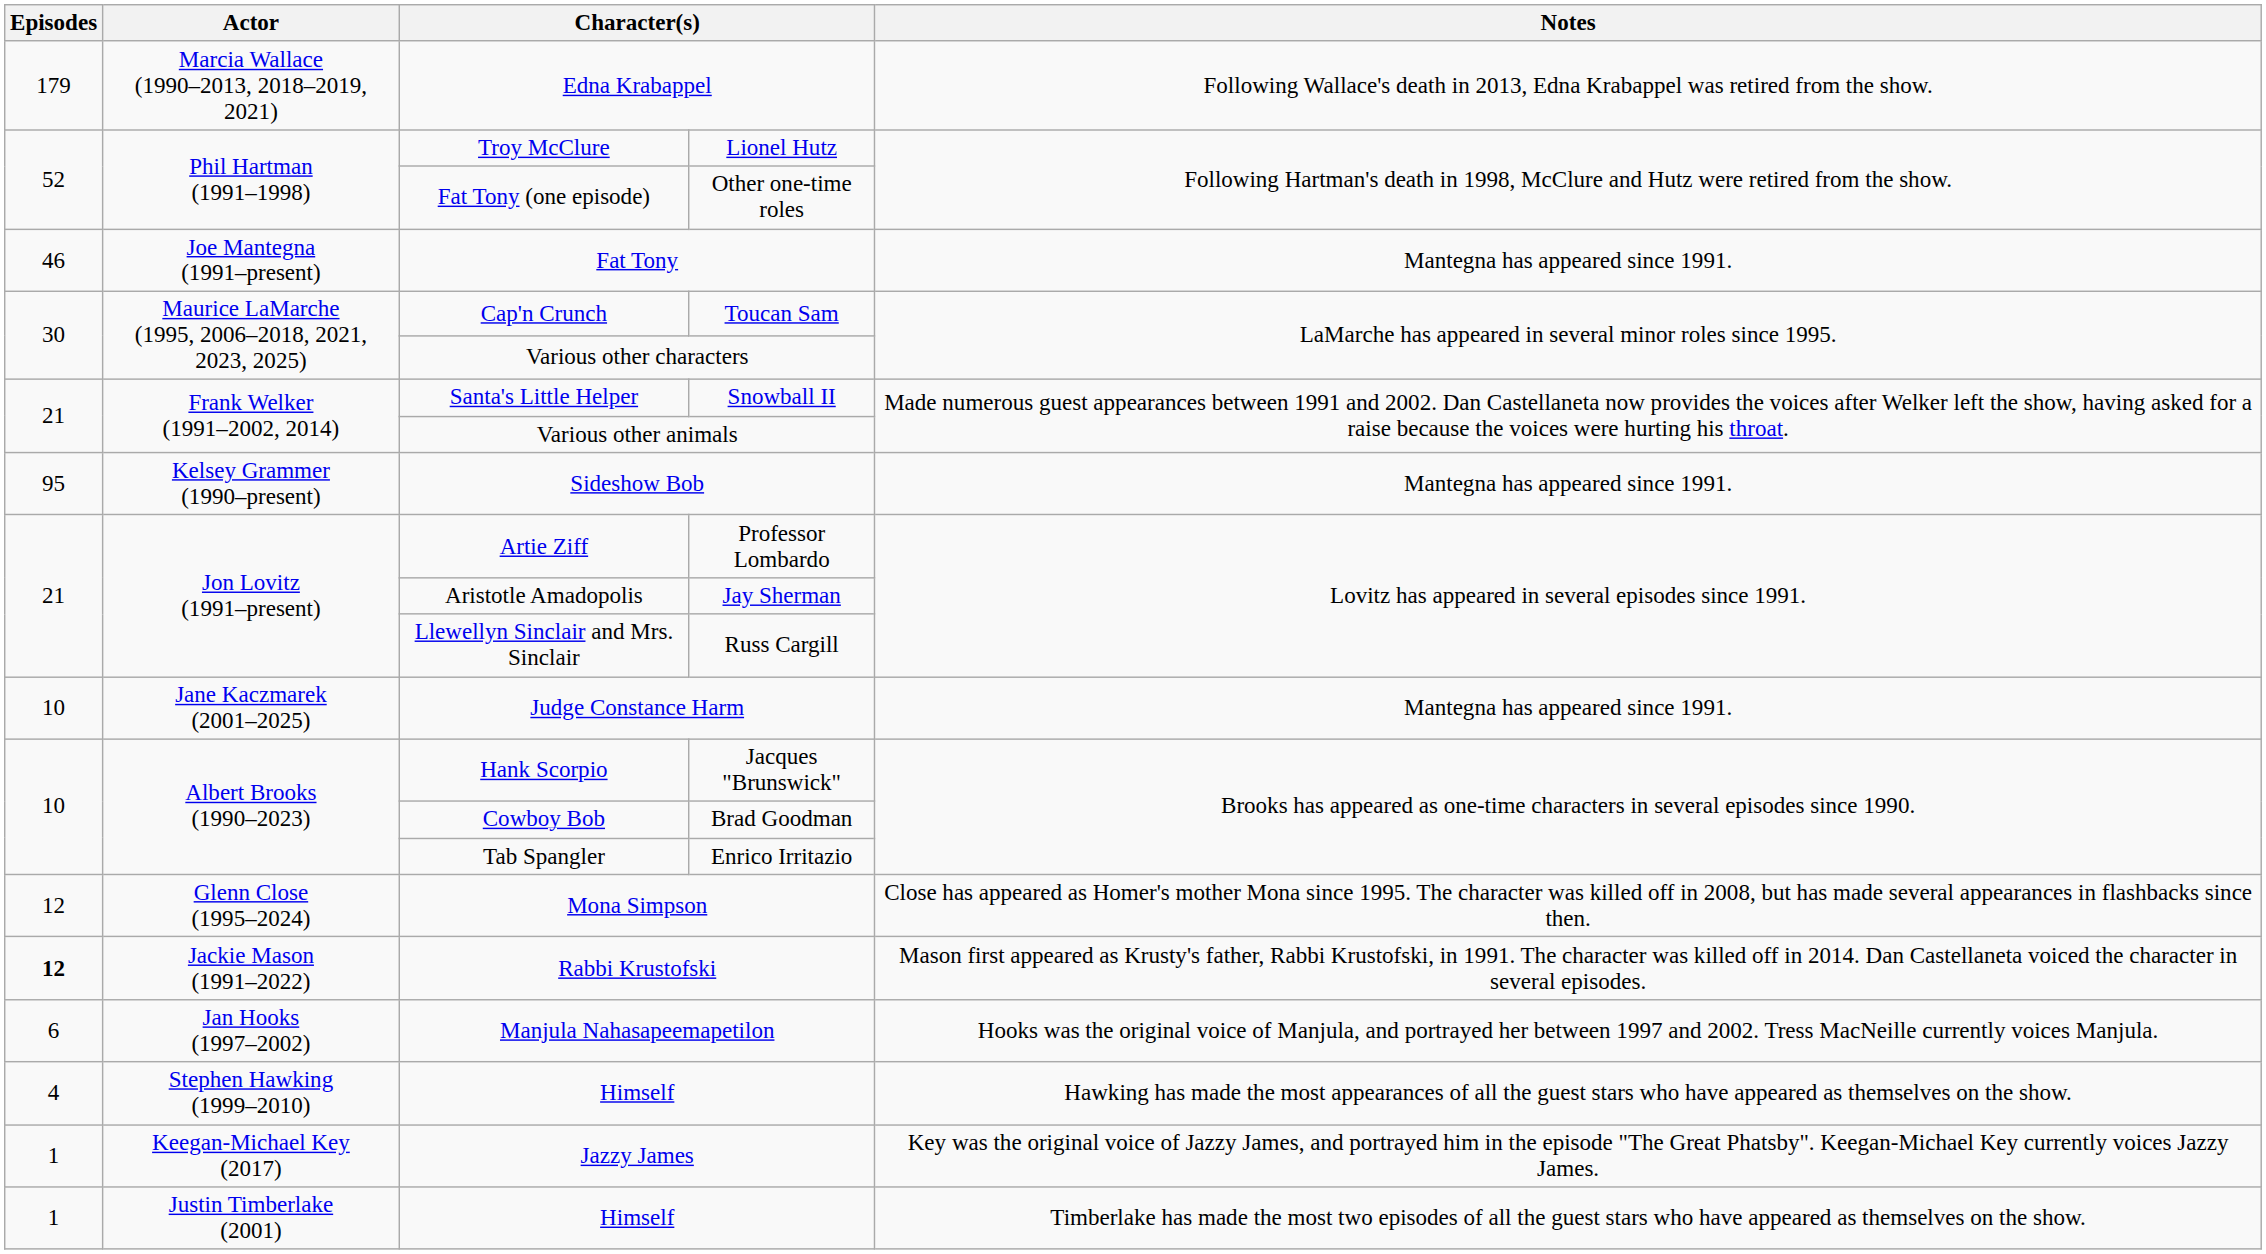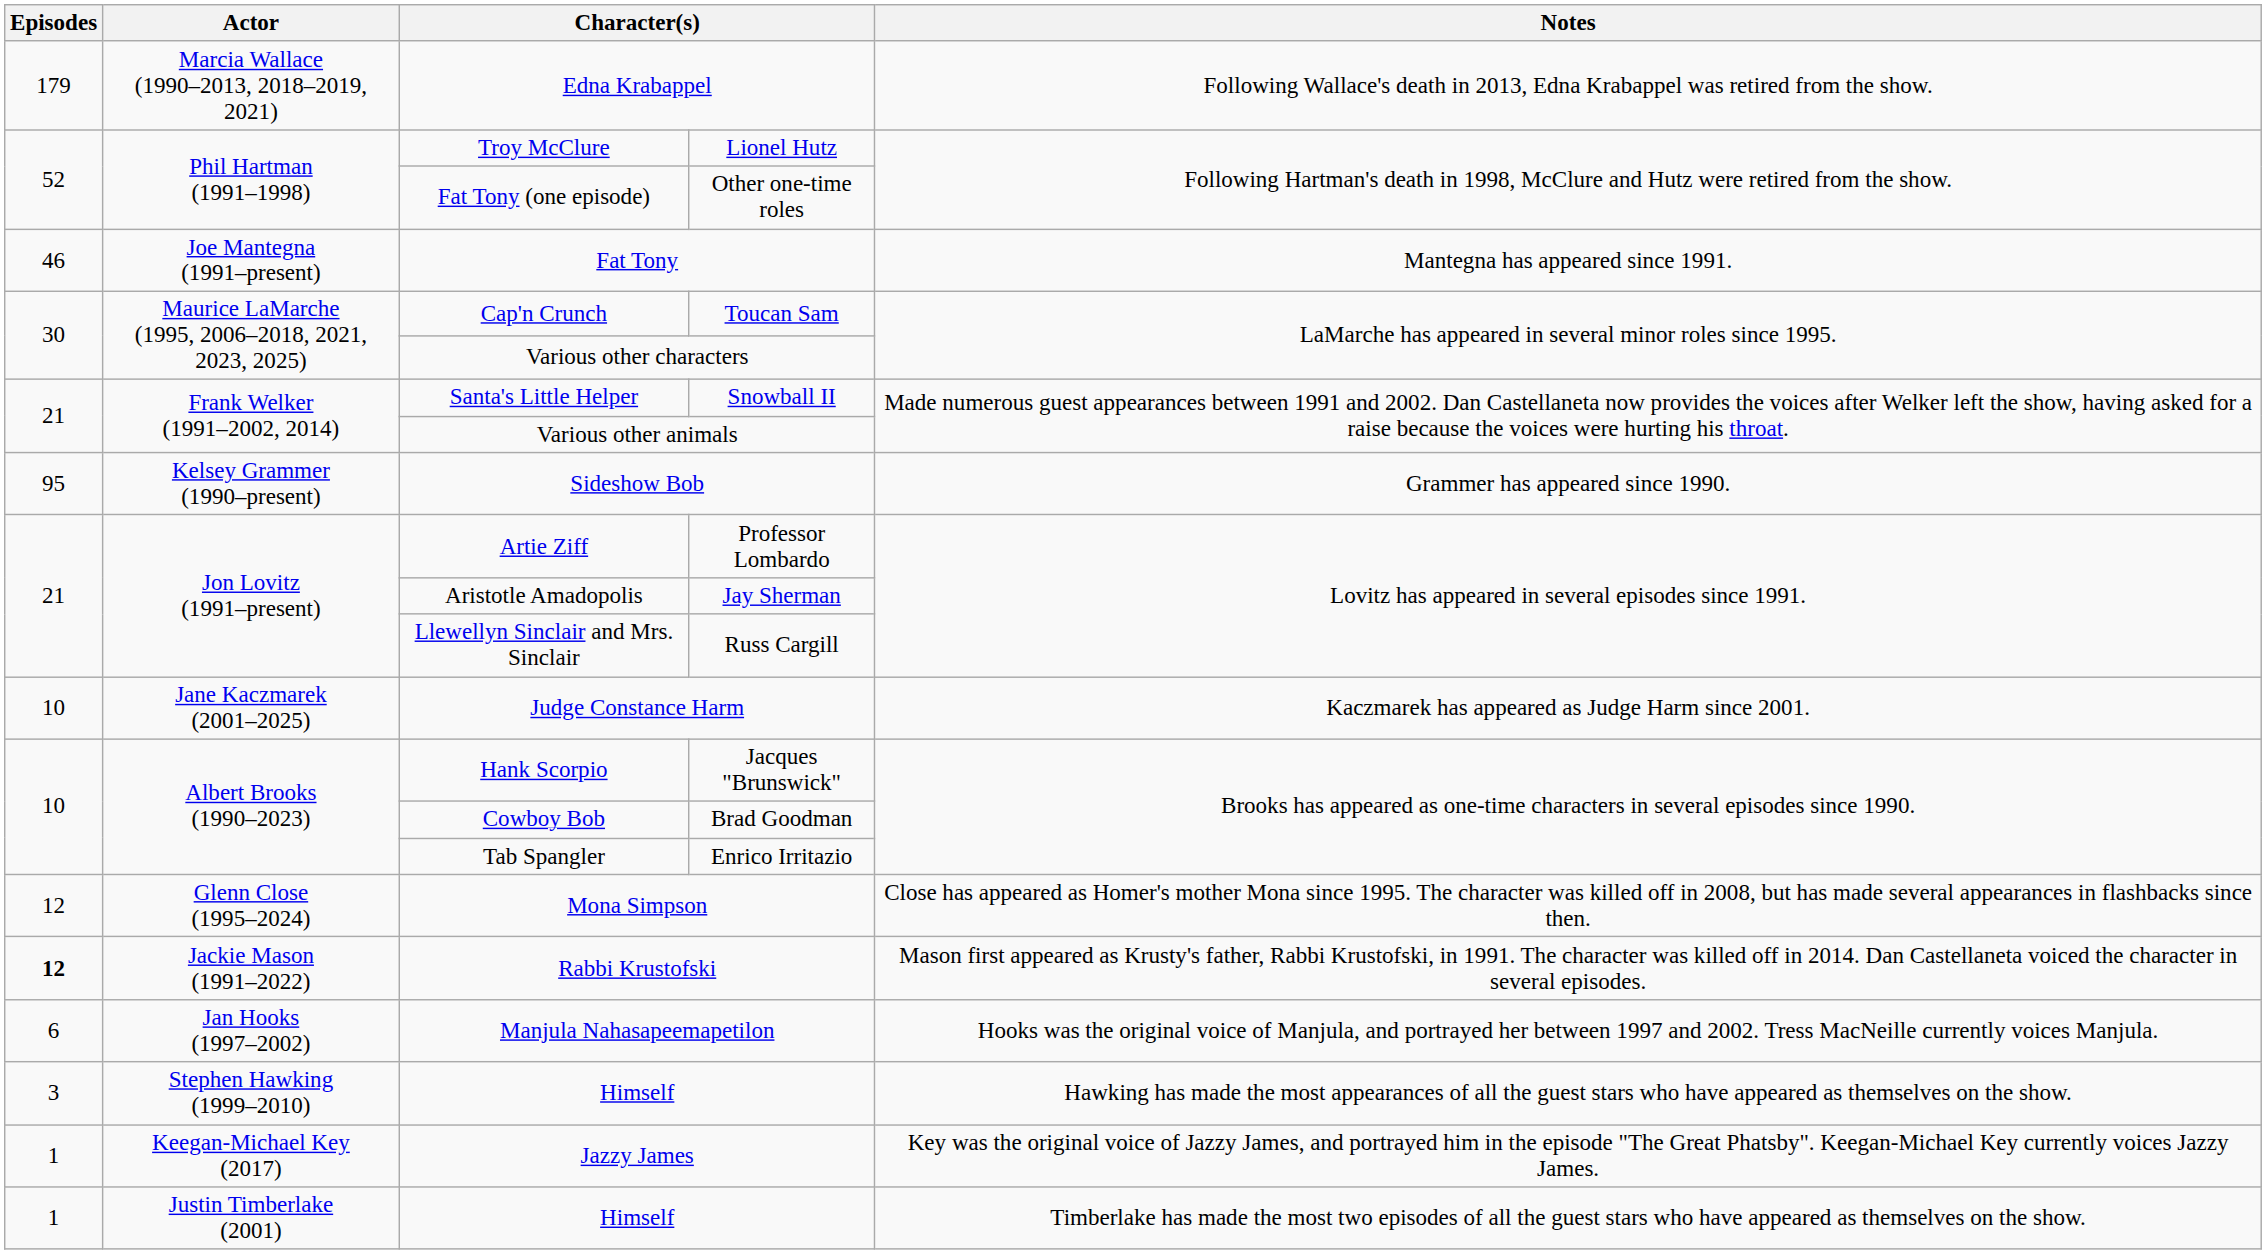Sideshow Bob | Notes: Mantegna has appeared since 1991. -> Grammer has appeared since 1990.
Judge Constance Harm | Notes: Mantegna has appeared since 1991. -> Kaczmarek has appeared as Judge Harm since 2001.
Stephen Hawking (1999–2010) / Himself | Episodes: 4 -> 3
